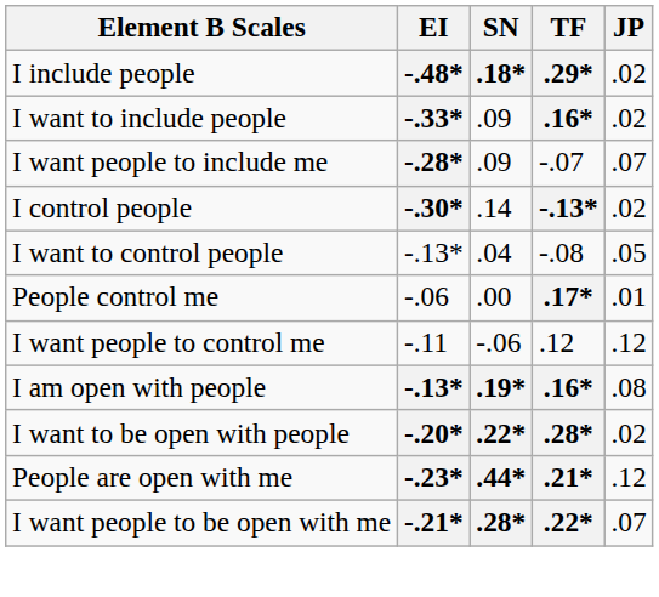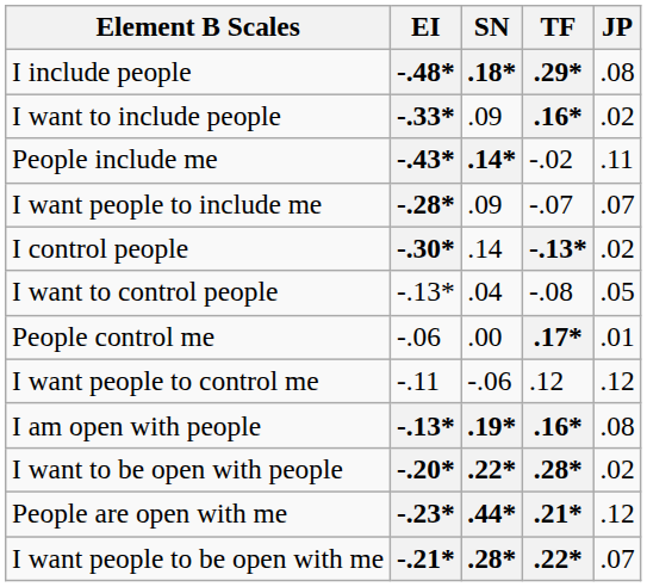I include people | JP: .02 -> .08
+ row: People include me | -.43* | .14* | -.02 | .11
